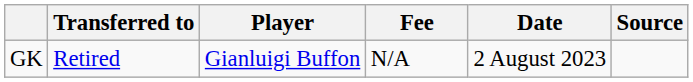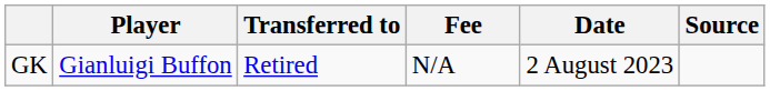columns swapped: Player <-> Transferred to
